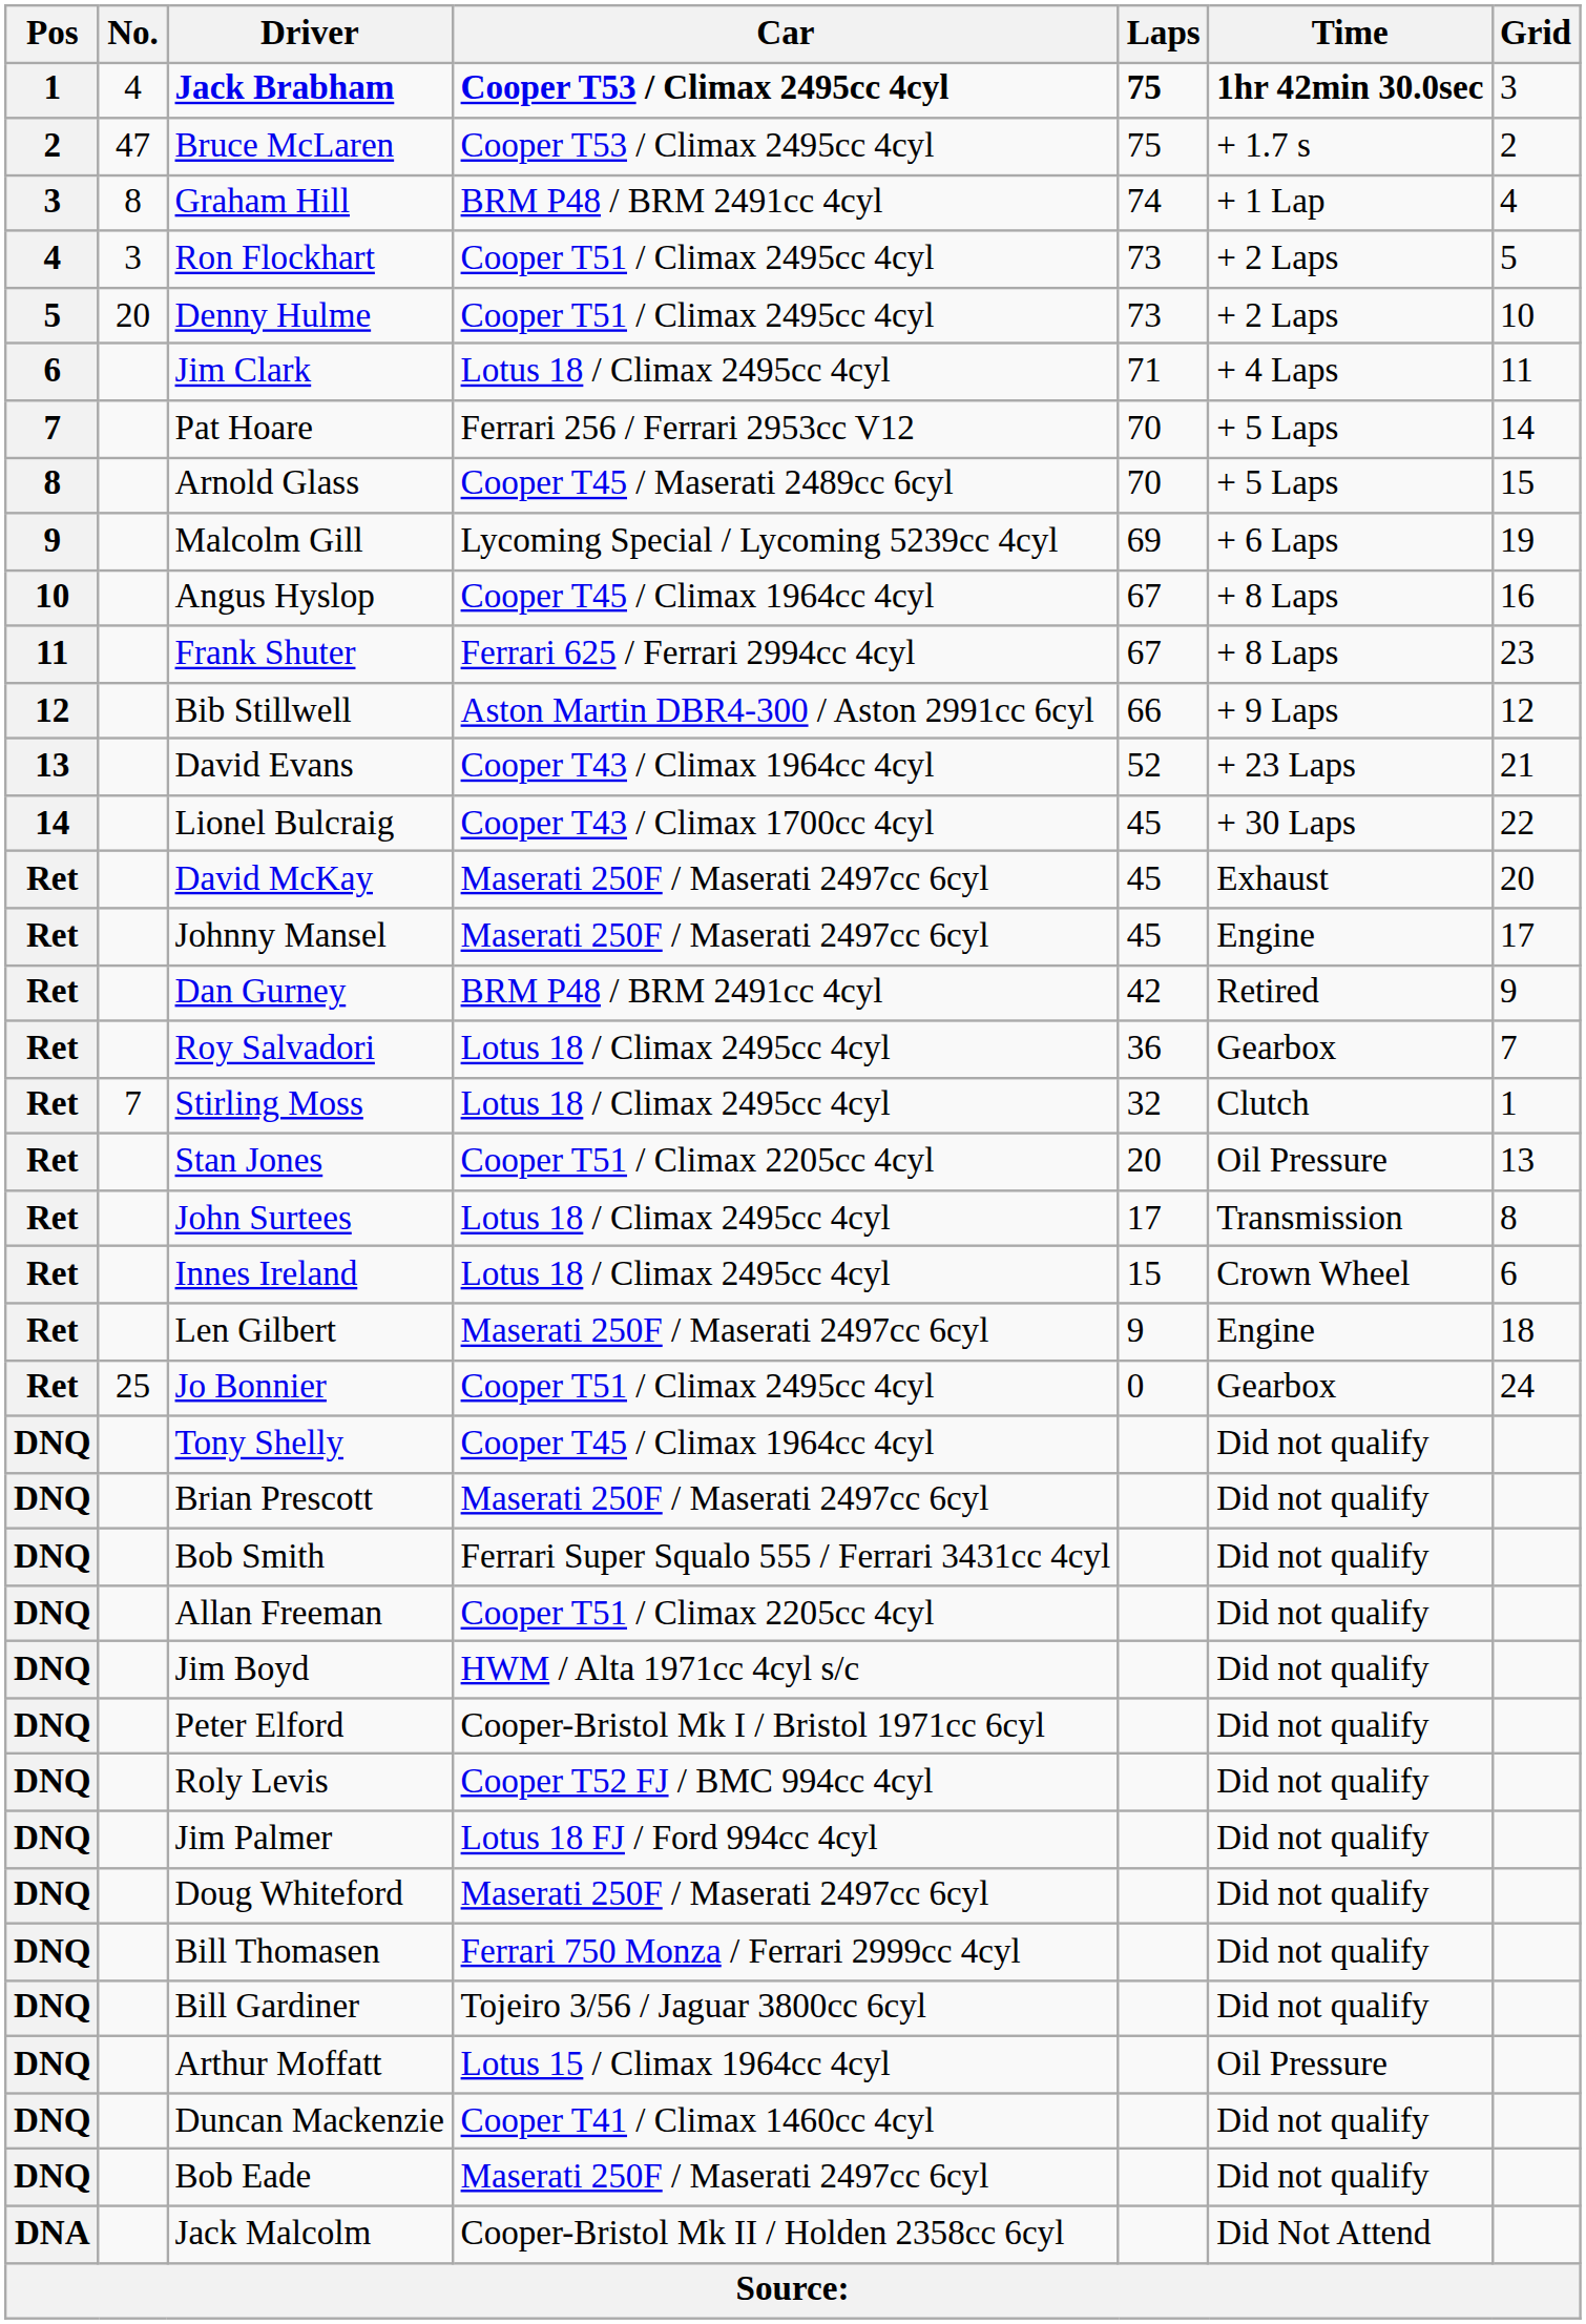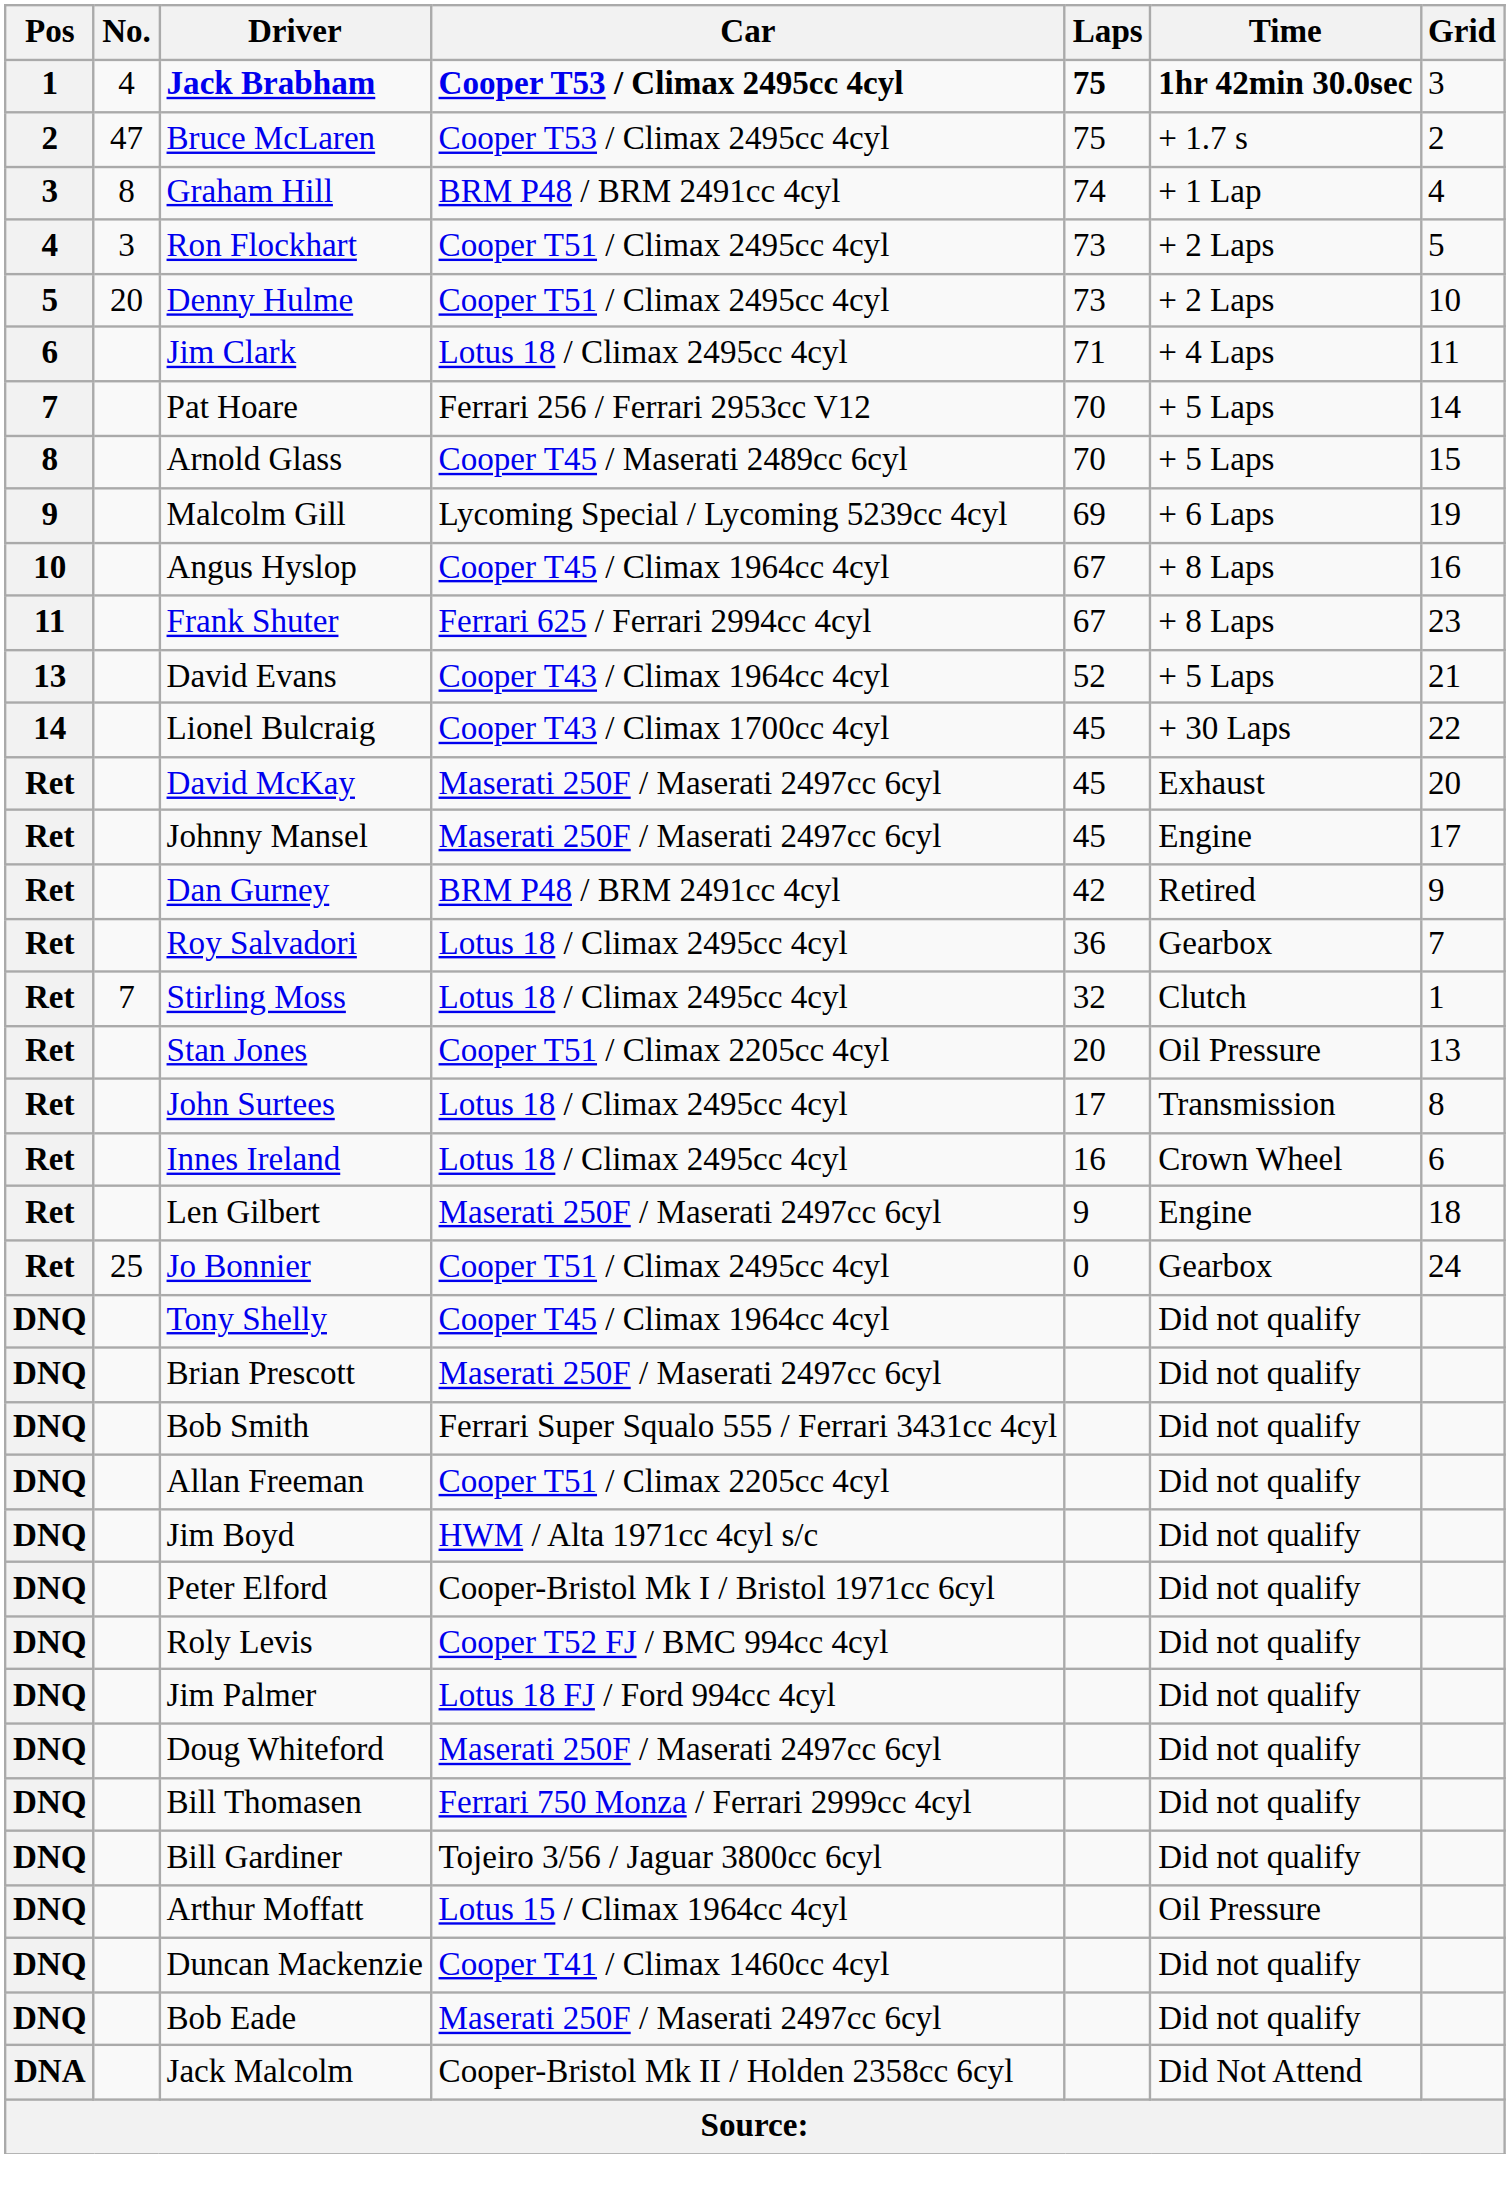- row: 12 | Bib Stillwell | Aston Martin DBR4-300 / Aston 2991cc 6cyl | 66 | + 9 Laps | 12
David Evans | Time: + 23 Laps -> + 5 Laps
Innes Ireland | Laps: 15 -> 16
